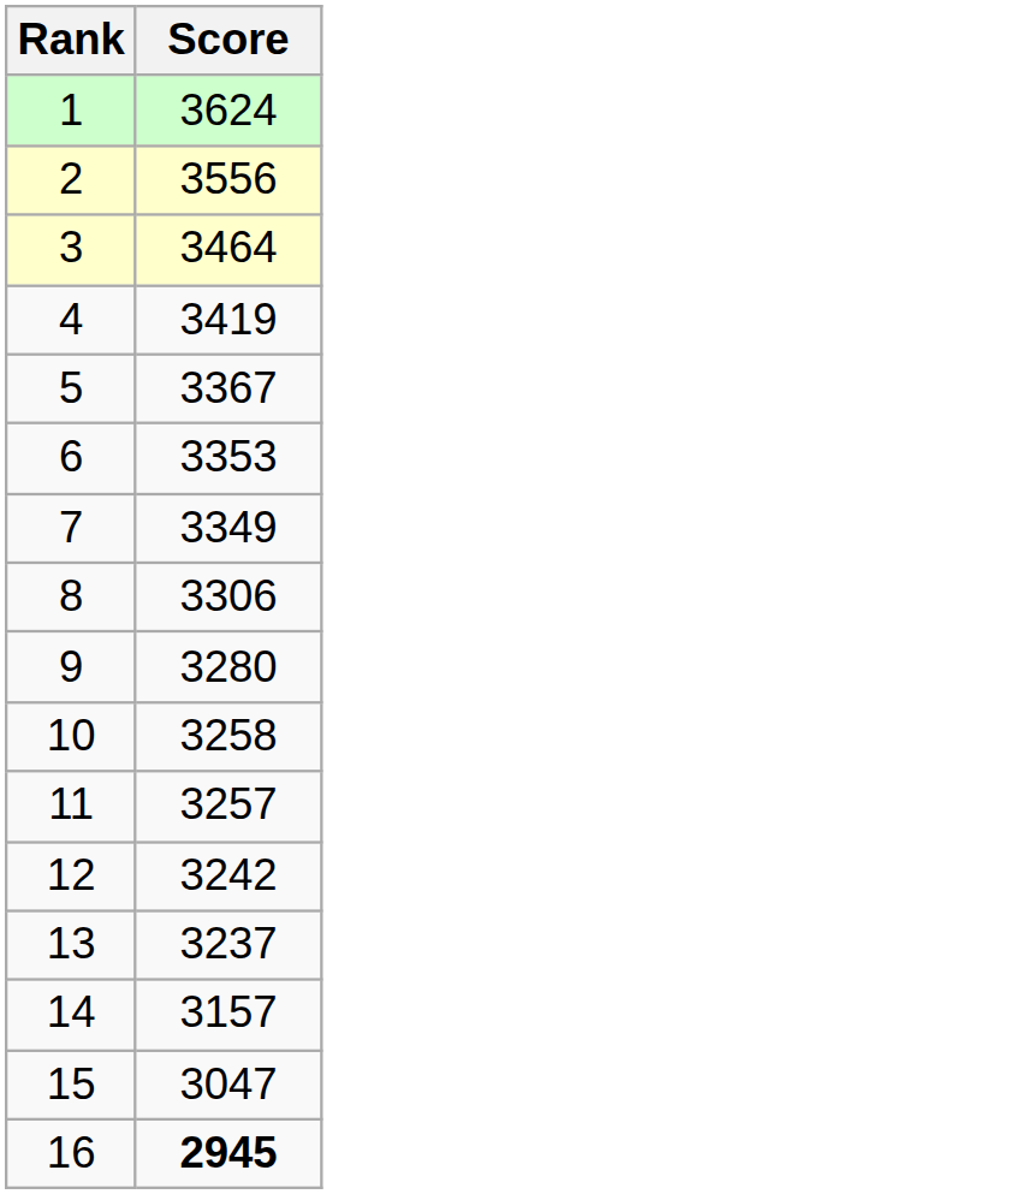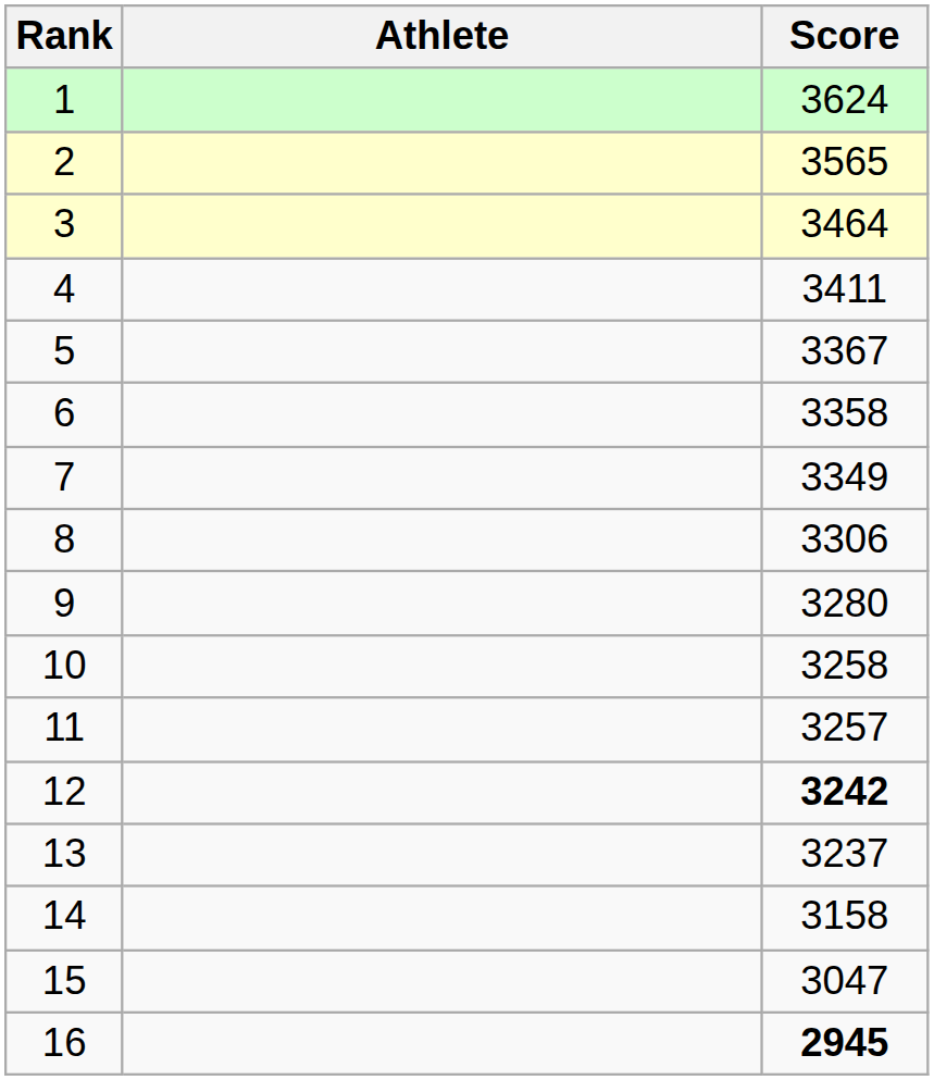+ column: Athlete
2 | Score: 3556 -> 3565
4 | Score: 3419 -> 3411
6 | Score: 3353 -> 3358
12 | Score: normal -> bold
14 | Score: 3157 -> 3158
